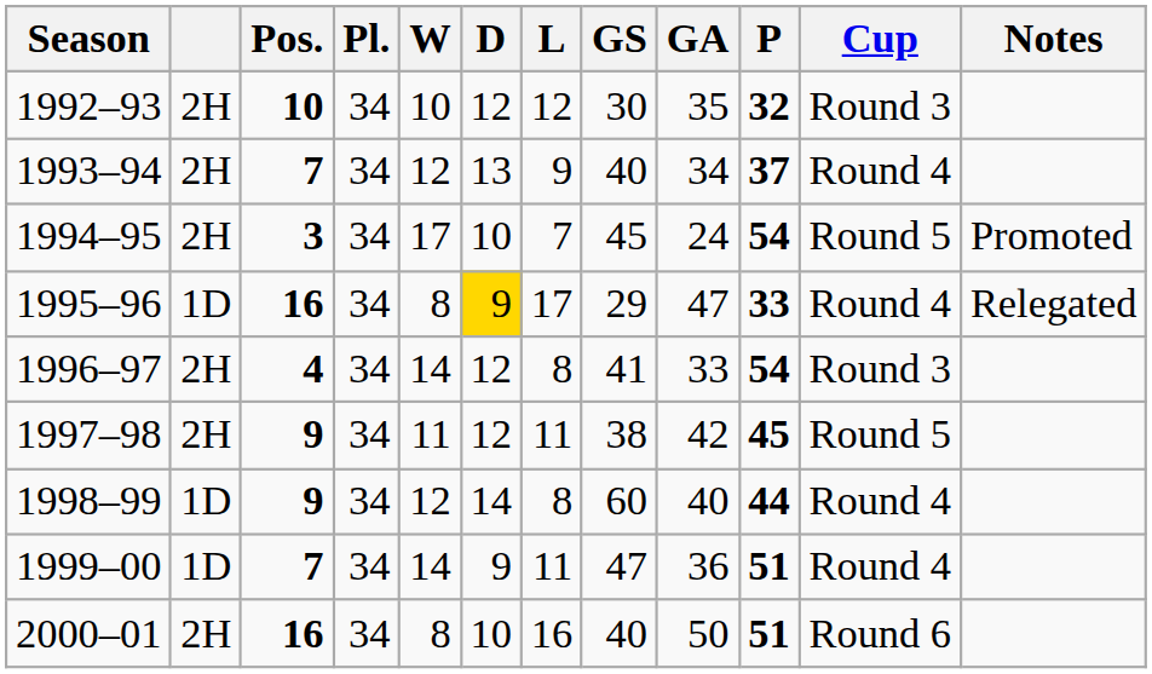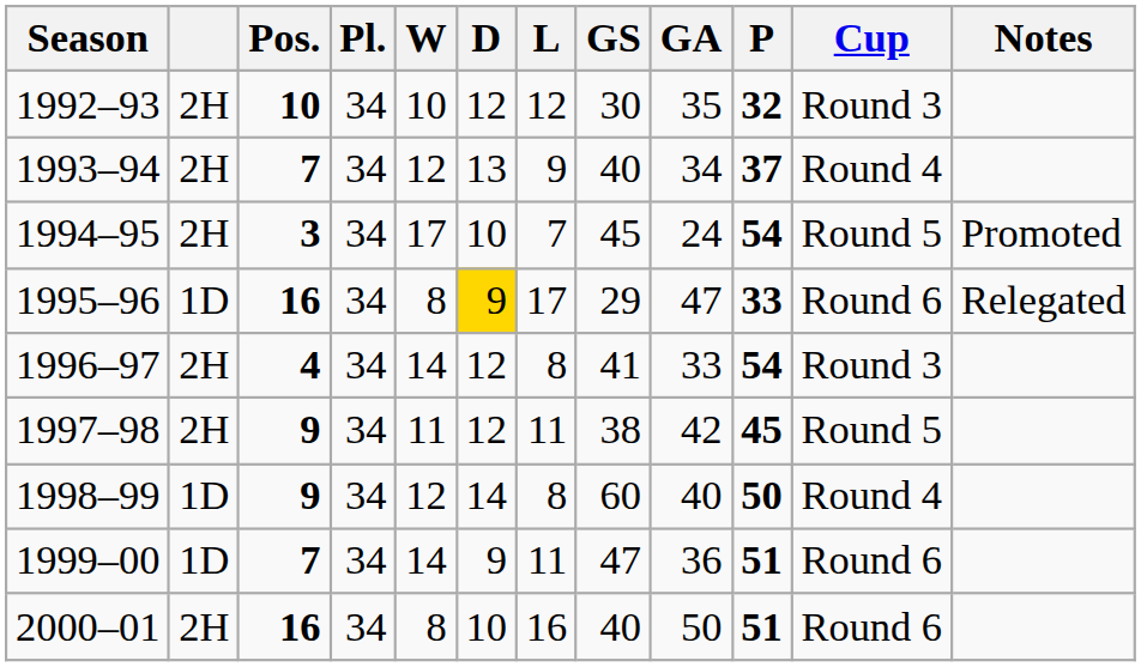1995–96 | Cup: Round 4 -> Round 6
1998–99 | P: 44 -> 50
1999–00 | Cup: Round 4 -> Round 6
